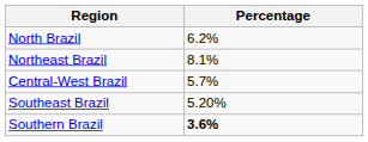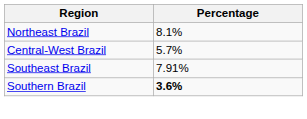- row: North Brazil | 6.2%
Southeast Brazil | Percentage: 5.20% -> 7.91%
